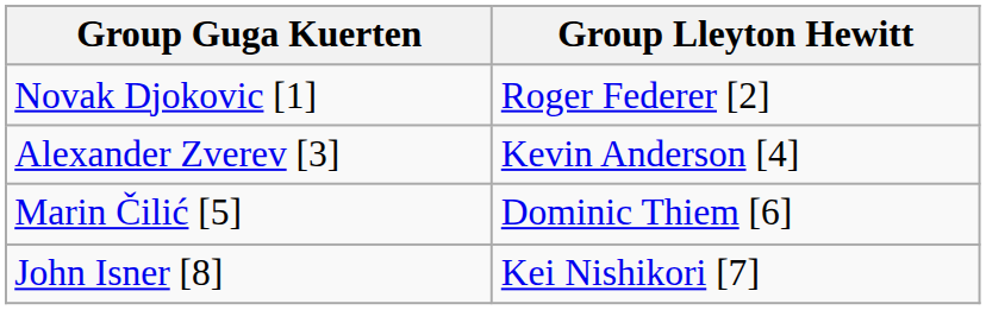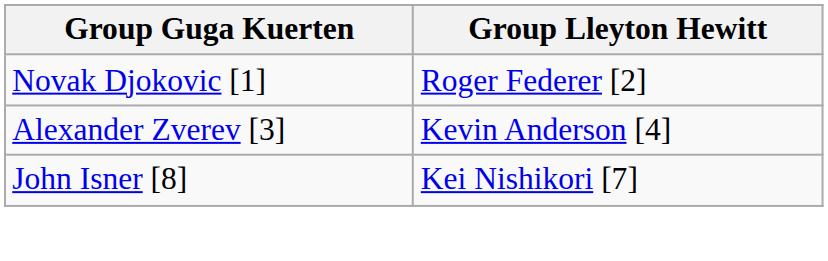- row: Marin Čilić [5] | Dominic Thiem [6]
